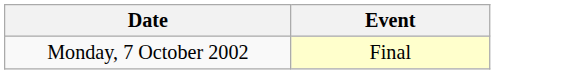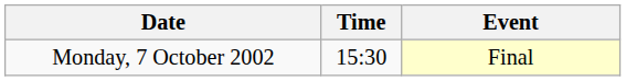+ column: Time | 15:30
